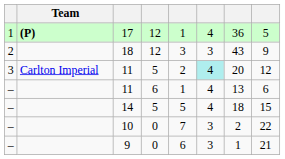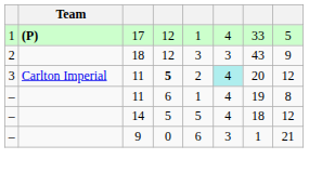17 | column 7: 36 -> 33
3 / 11 | column 4: normal -> bold
– / 11 | column 7: 13 -> 19
– / 11 | column 8: 6 -> 8
14 | column 8: 15 -> 12
- row: – | 10 | 0 | 7 | 3 | 2 | 22
